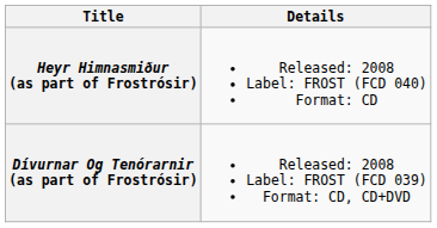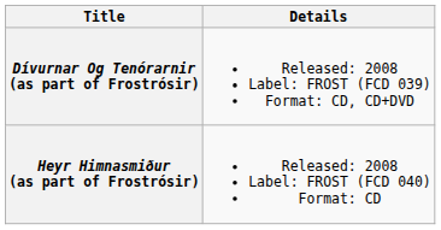rows swapped: Dívurnar Og Tenórarnir (as part of Frostrósir) <-> Heyr Himnasmiður (as part of Frostrósir)
